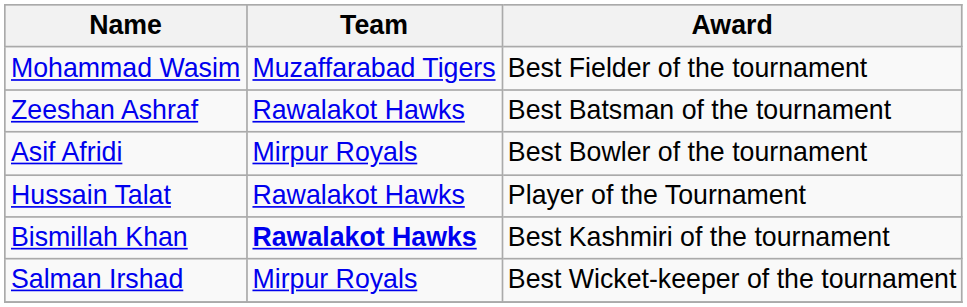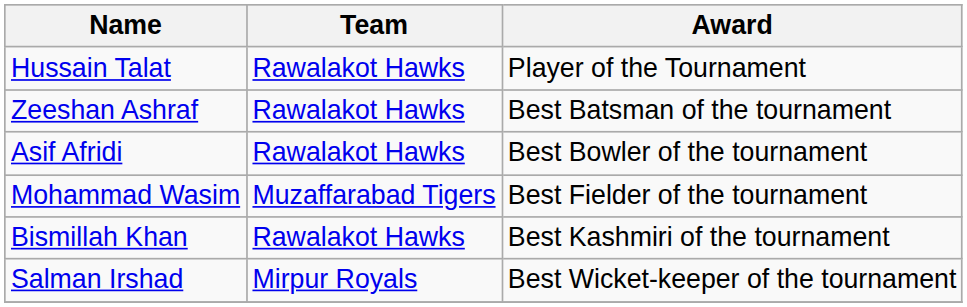rows swapped: Hussain Talat <-> Mohammad Wasim
Asif Afridi | Team: Mirpur Royals -> Rawalakot Hawks
Bismillah Khan | Team: bold -> normal
